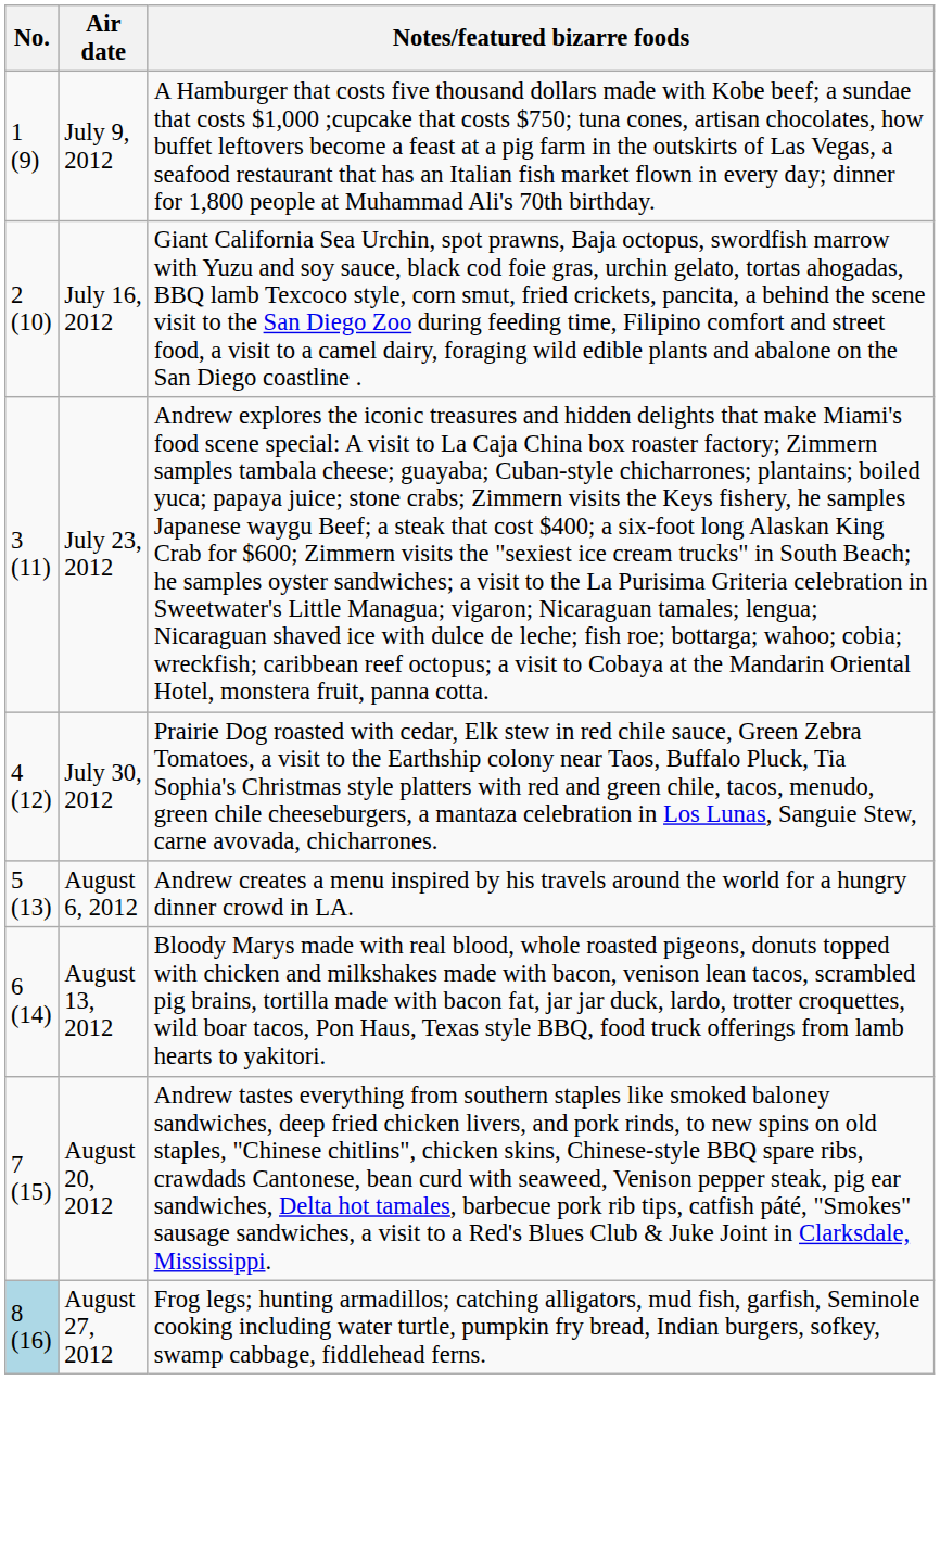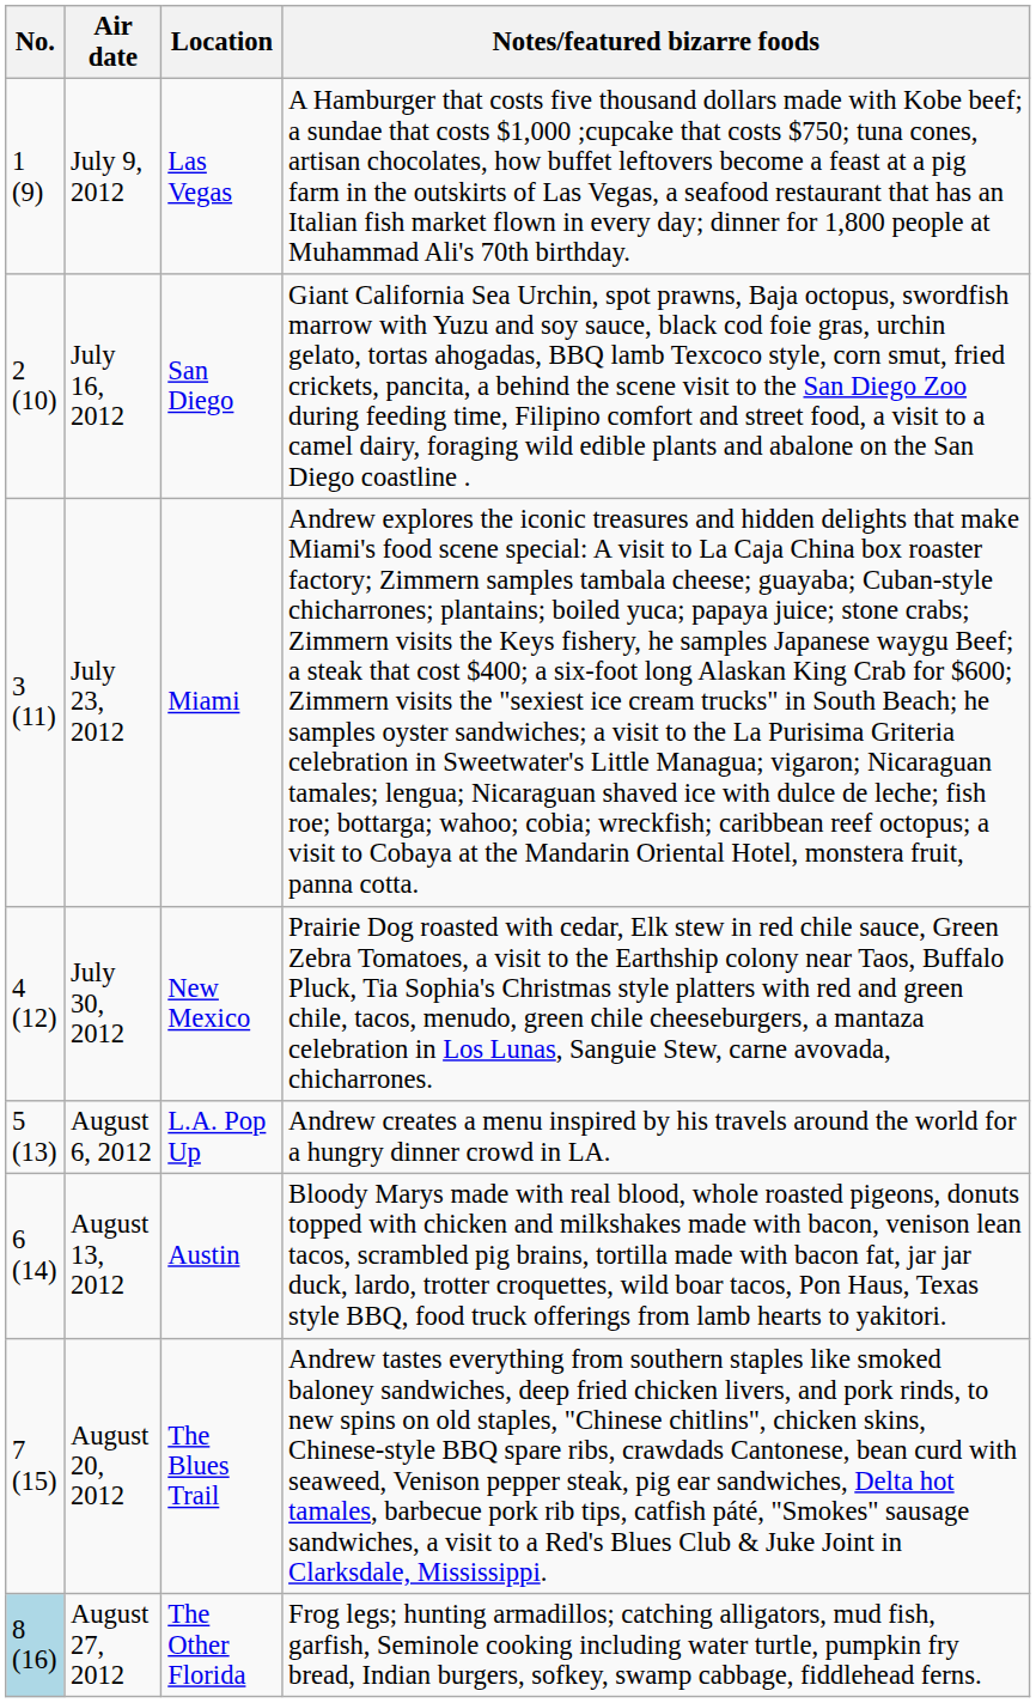+ column: Location | Las Vegas | San Diego | Miami | New Mexico | L.A. Pop Up | Austin | The Blues Trail | The Other Florida
